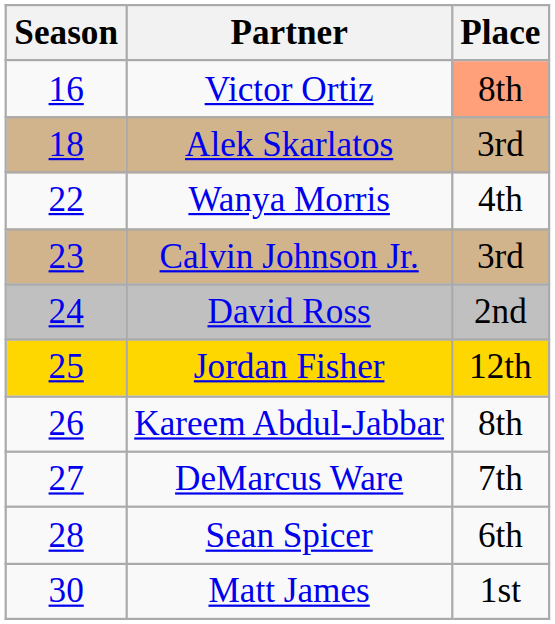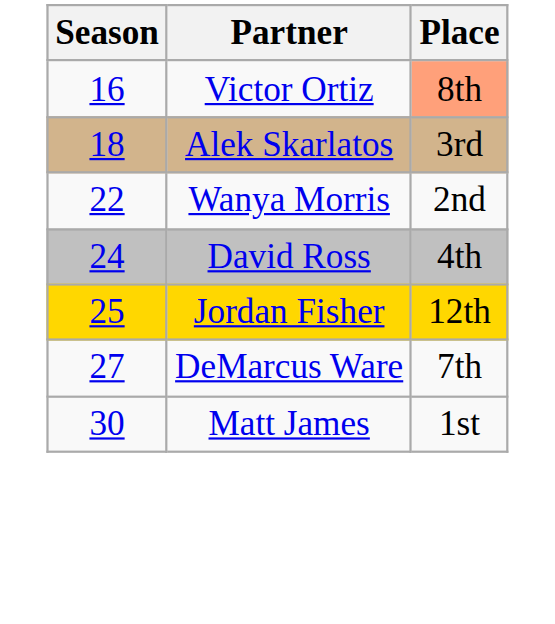Wanya Morris | Place: 4th -> 2nd
- row: 23 | Calvin Johnson Jr. | 3rd
David Ross | Place: 2nd -> 4th
- row: 26 | Kareem Abdul-Jabbar | 8th
- row: 28 | Sean Spicer | 6th
